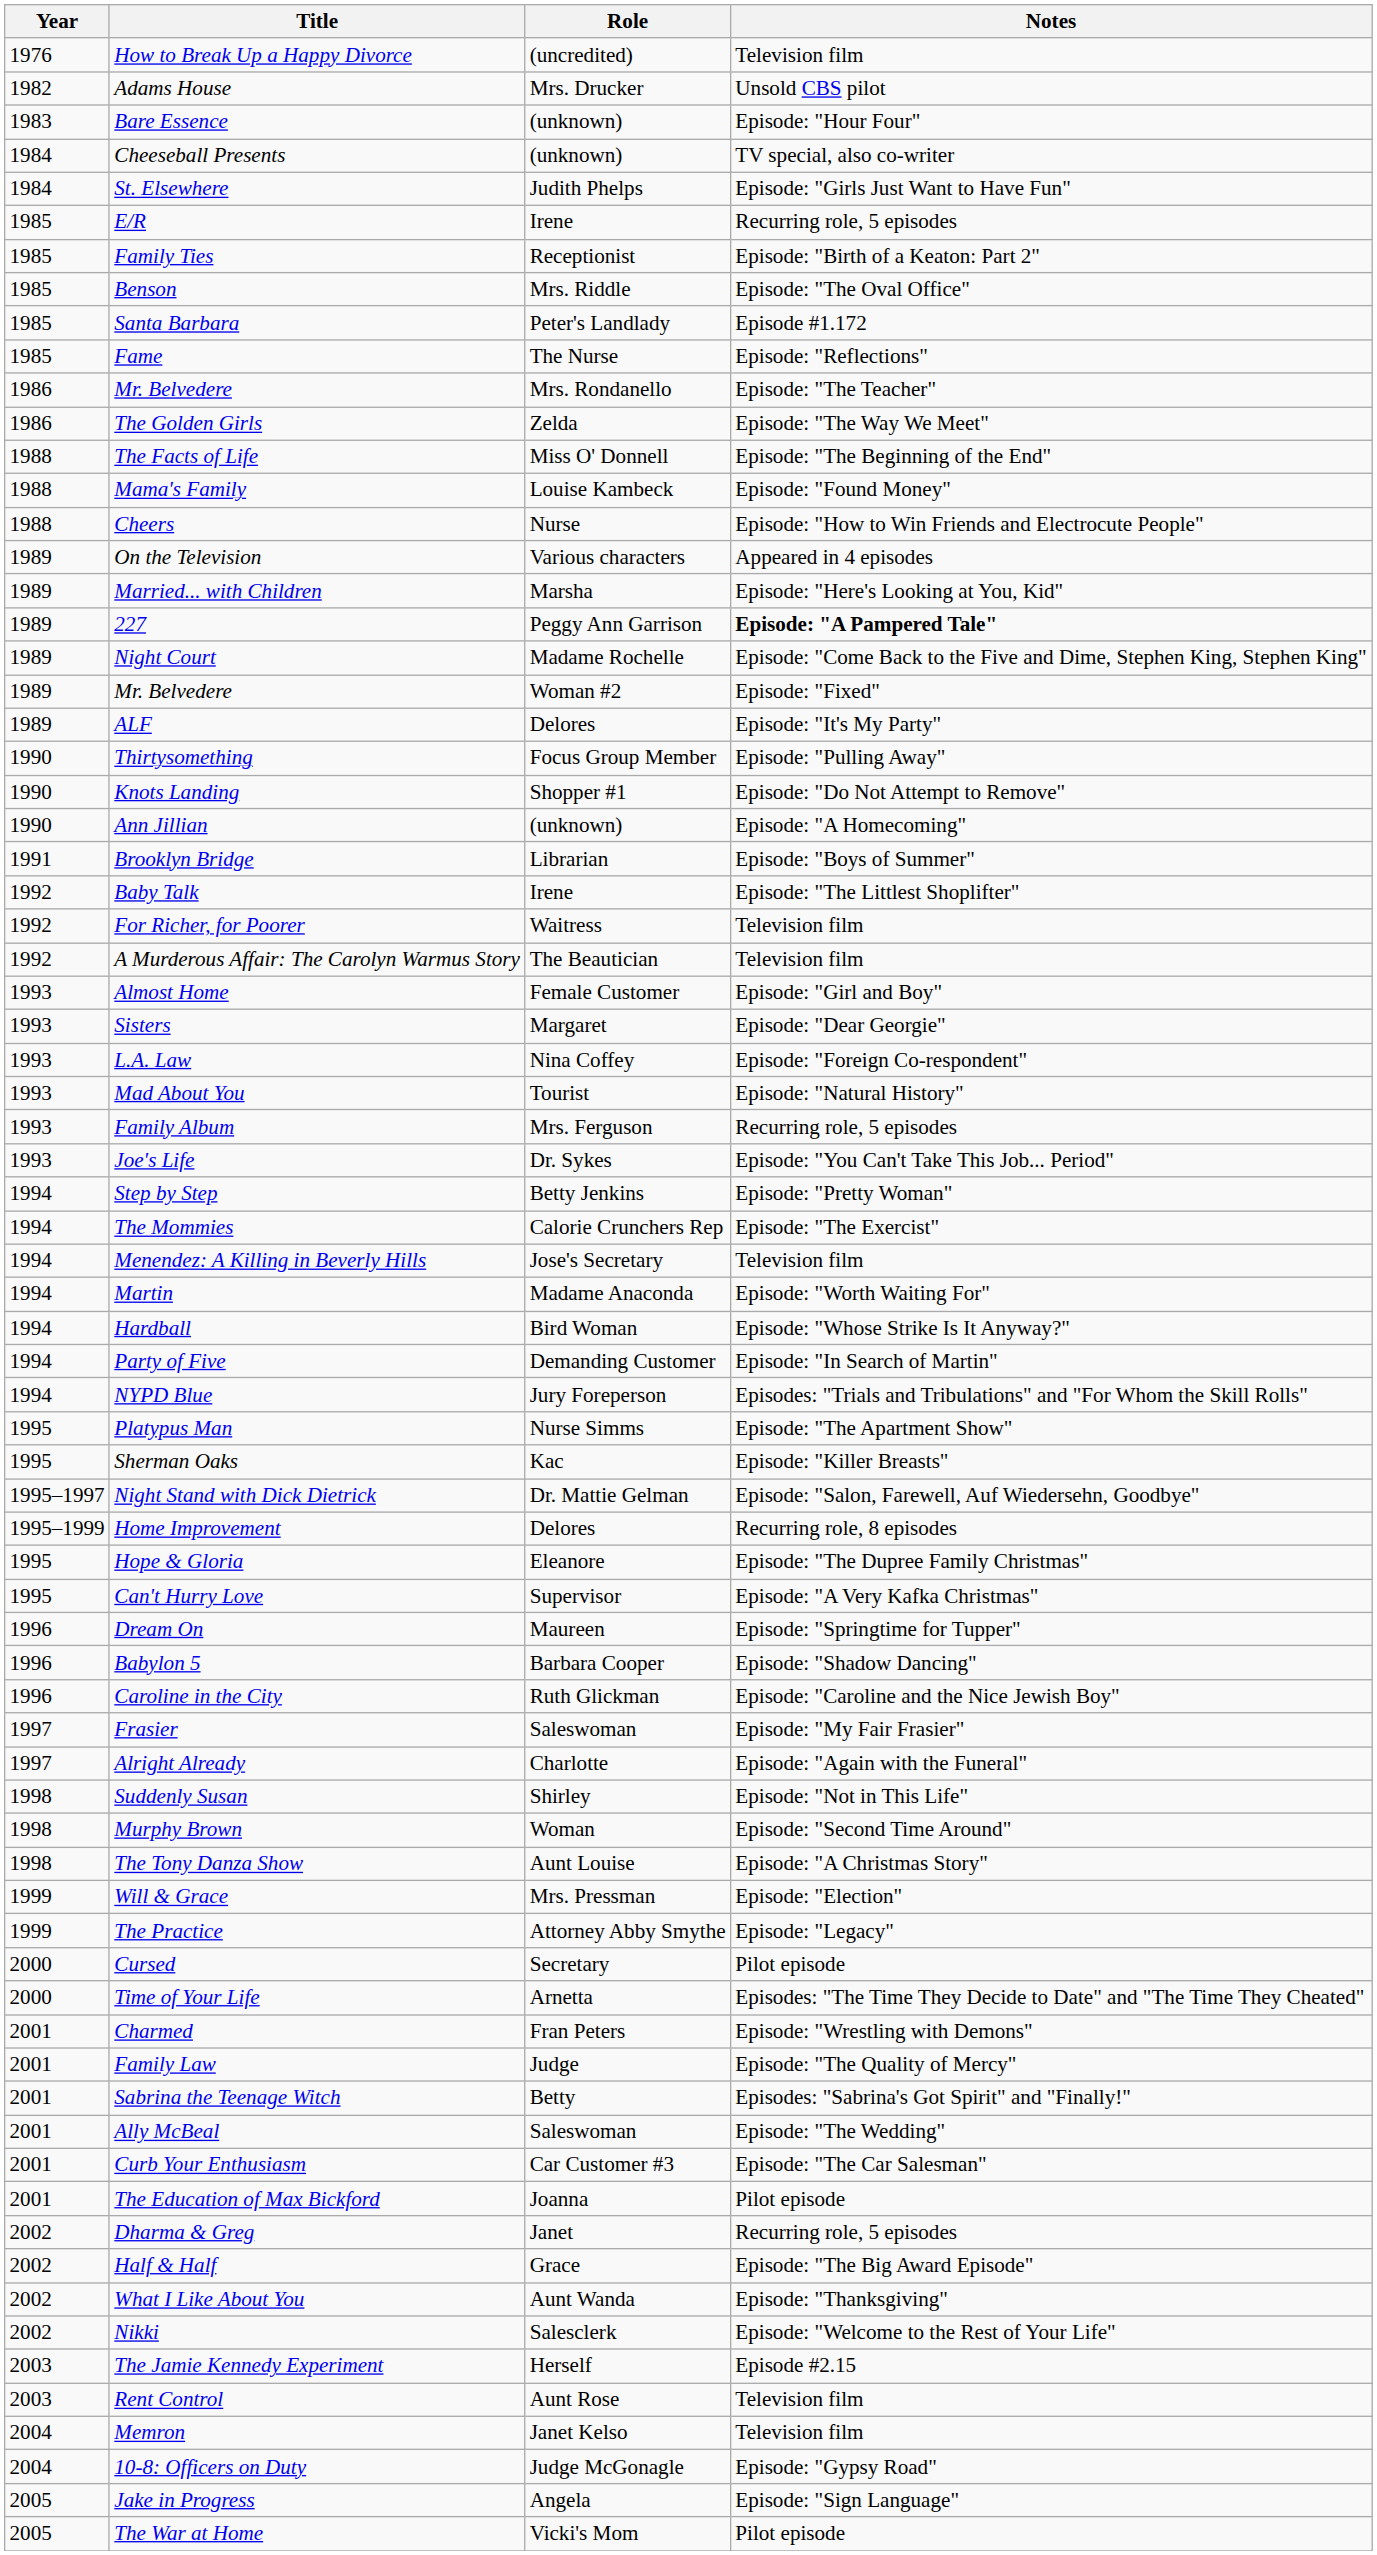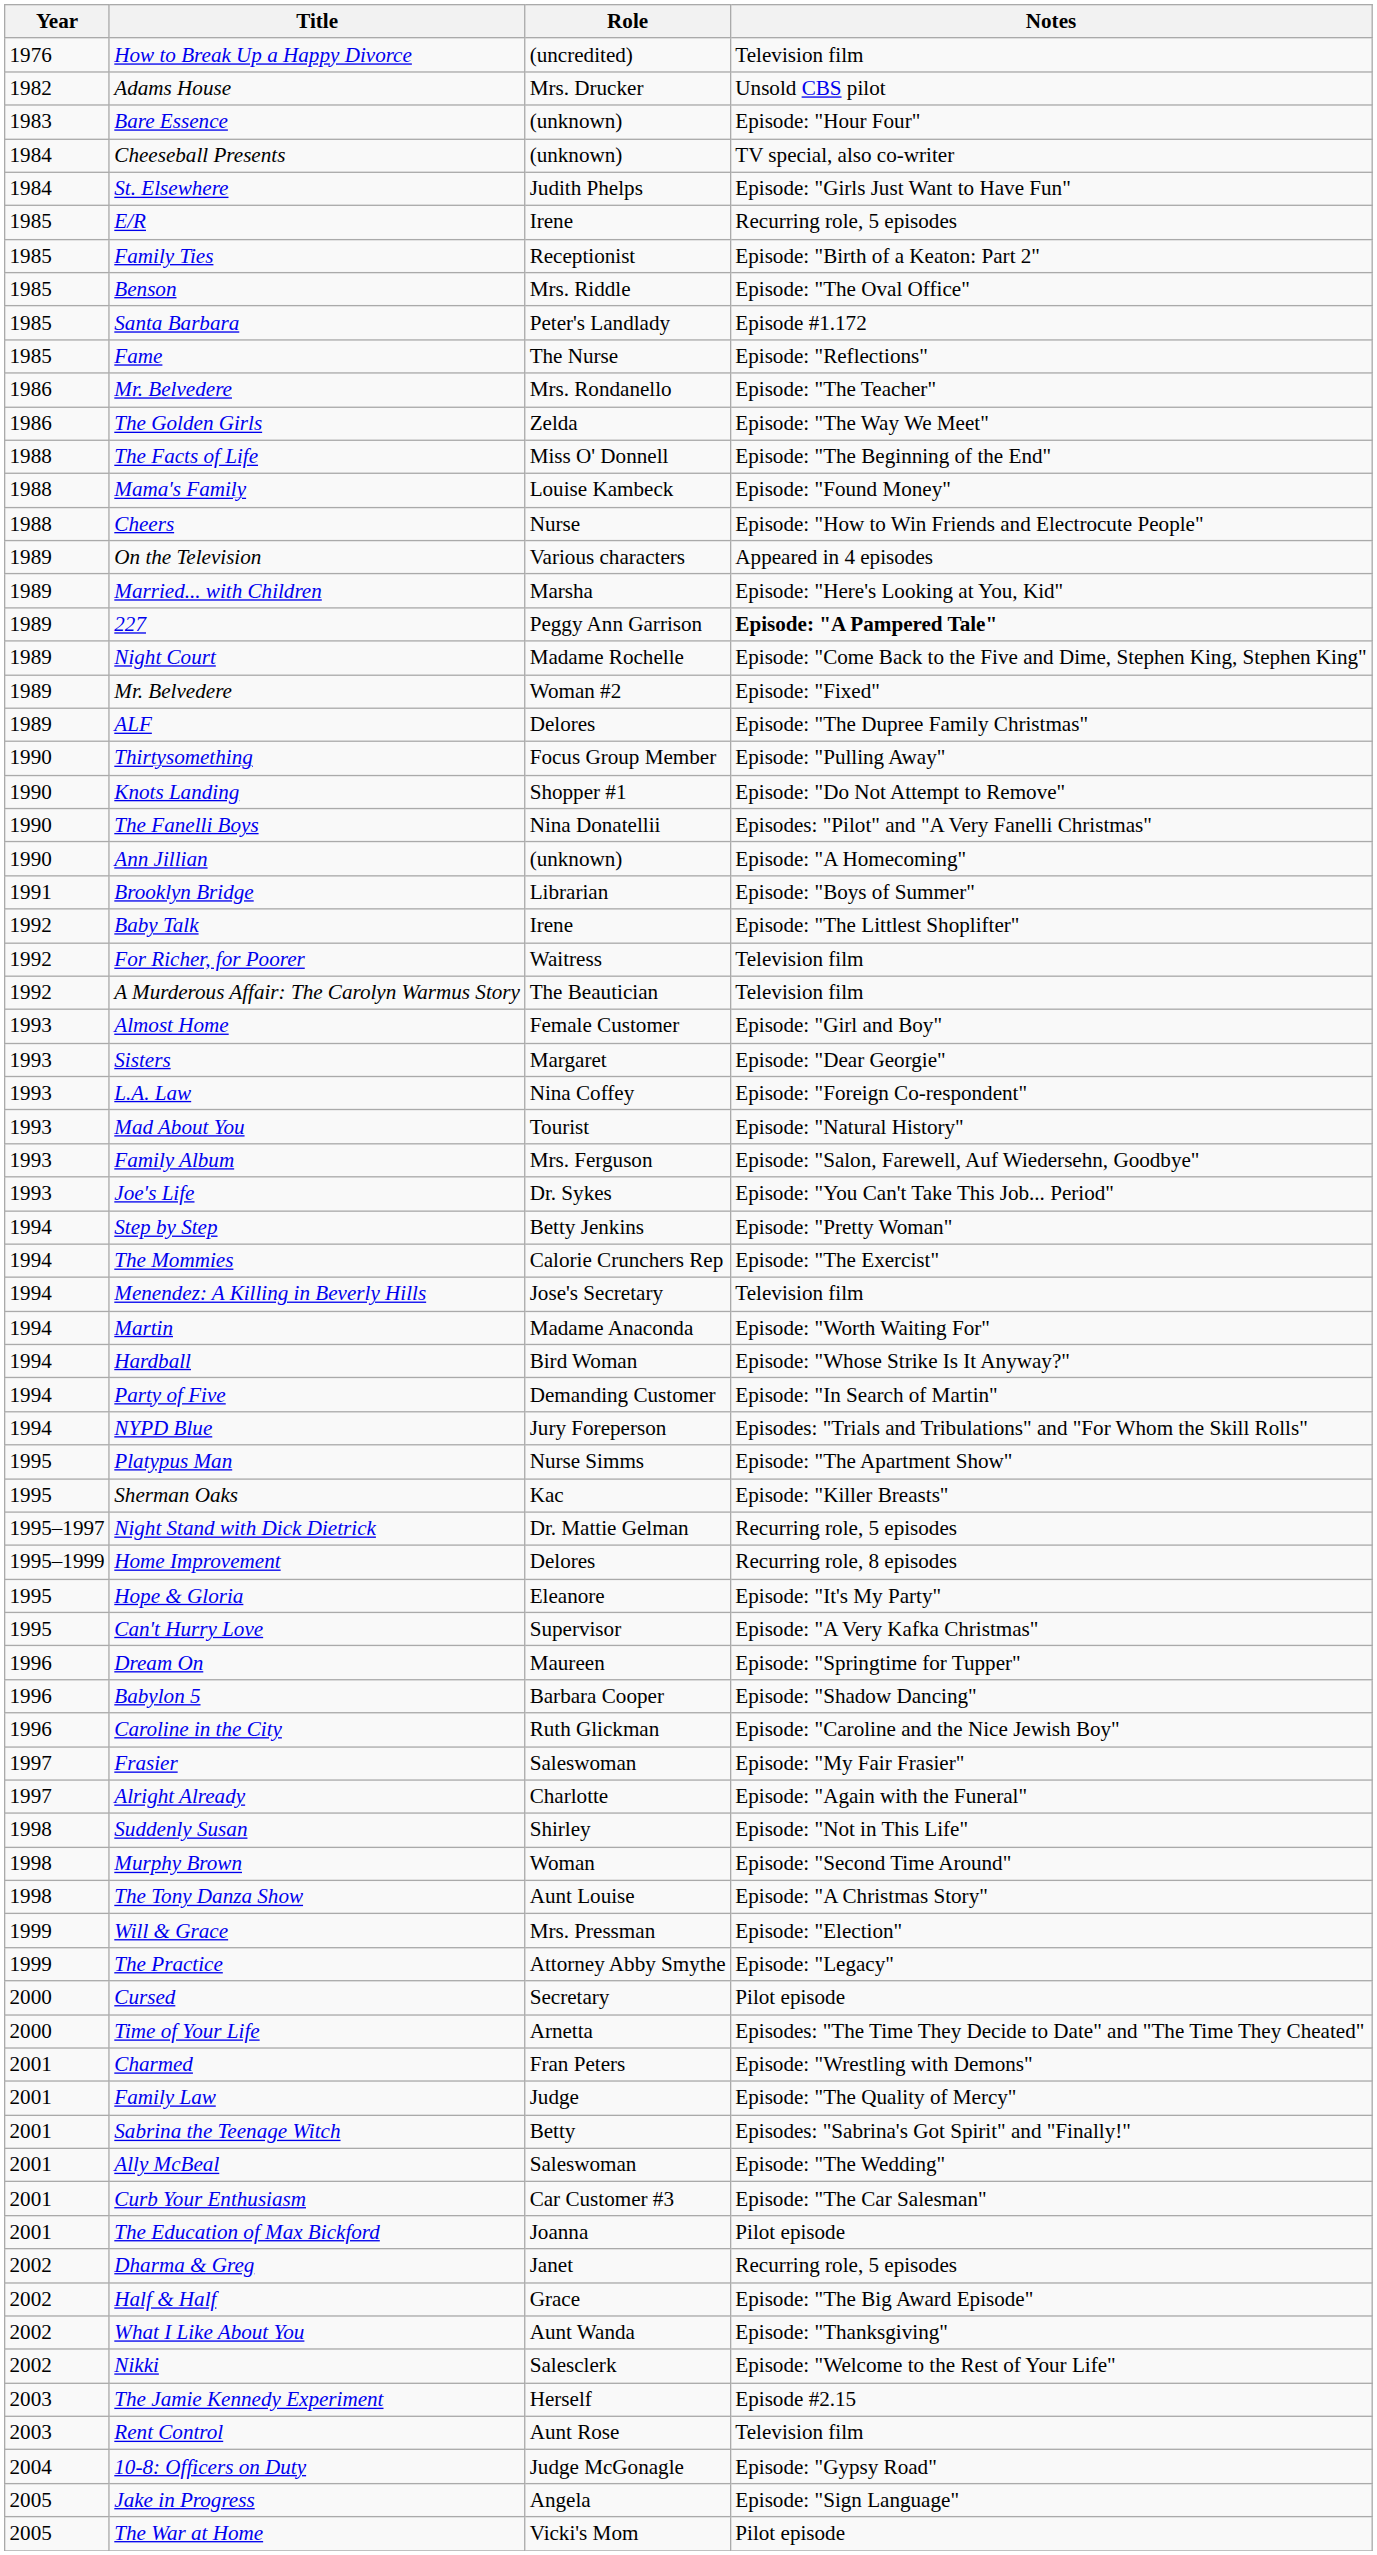ALF | Notes: Episode: "It's My Party" -> Episode: "The Dupree Family Christmas"
+ row: 1990 | The Fanelli Boys | Nina Donatellii | Episodes: "Pilot" and "A Very Fanelli Christmas"
Family Album | Notes: Recurring role, 5 episodes -> Episode: "Salon, Farewell, Auf Wiedersehn, Goodbye"
Night Stand with Dick Dietrick | Notes: Episode: "Salon, Farewell, Auf Wiedersehn, Goodbye" -> Recurring role, 5 episodes
Hope & Gloria | Notes: Episode: "The Dupree Family Christmas" -> Episode: "It's My Party"
- row: 2004 | Memron | Janet Kelso | Television film
